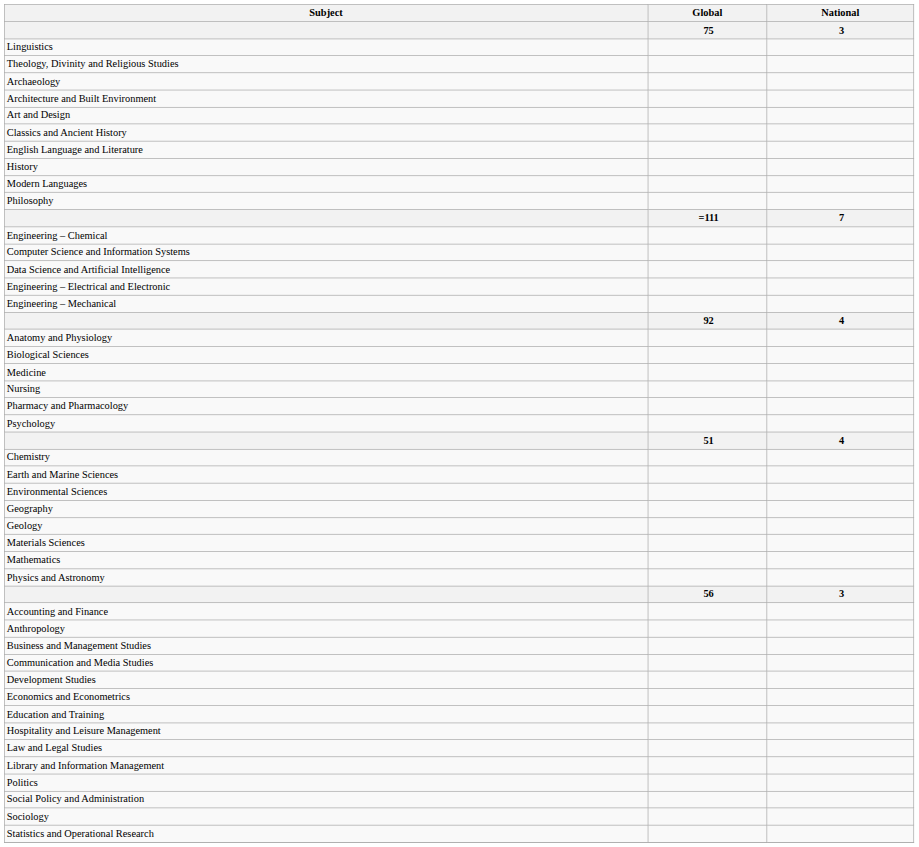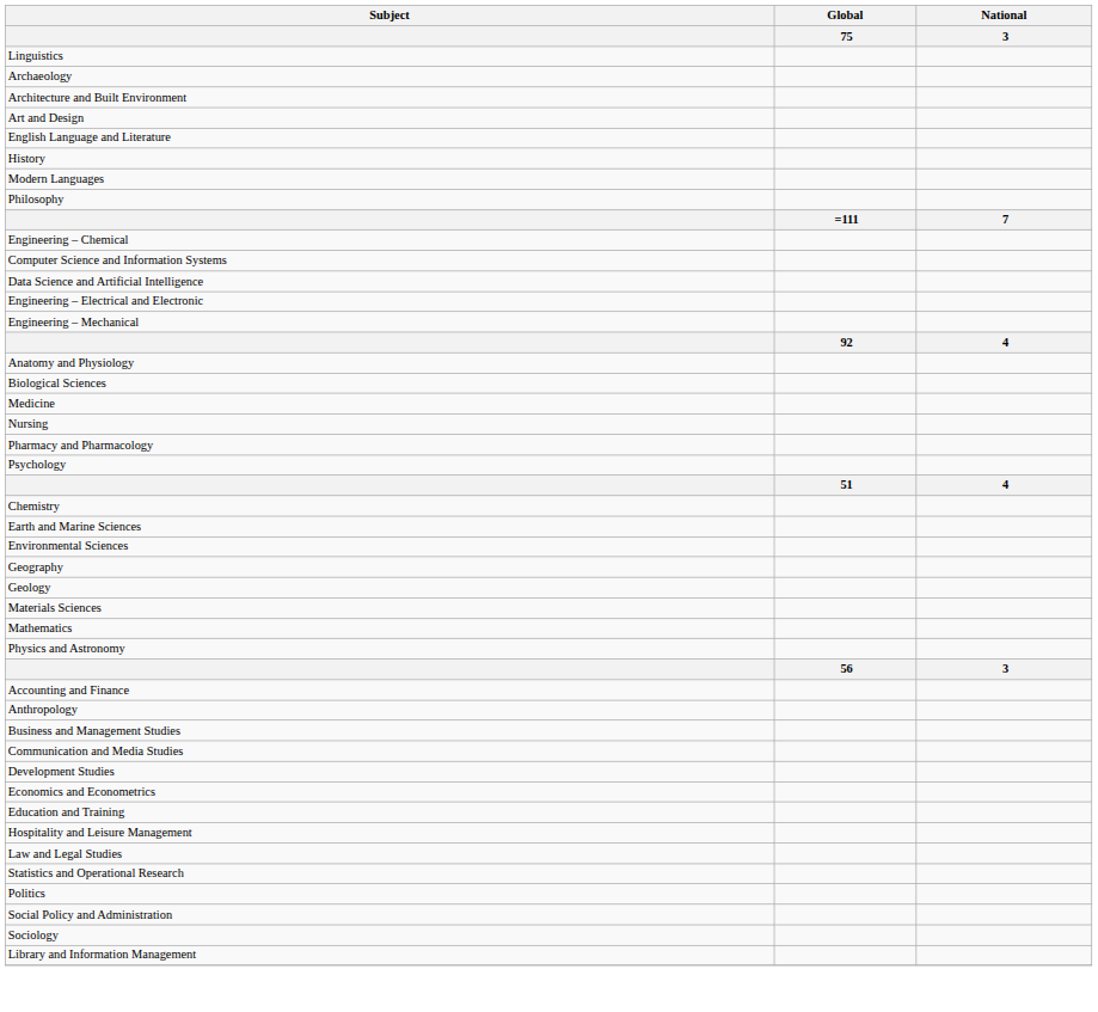- row: Theology, Divinity and Religious Studies
- row: Classics and Ancient History
rows swapped: Library and Information Management <-> Statistics and Operational Research
